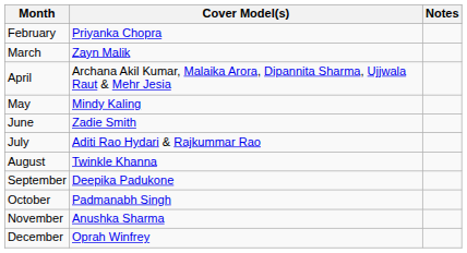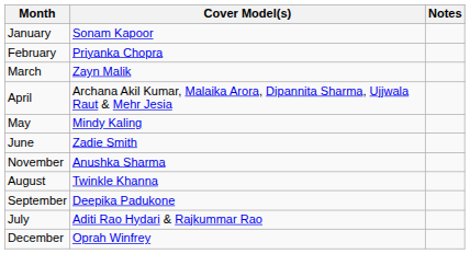+ row: January | Sonam Kapoor
rows swapped: July <-> November
- row: October | Padmanabh Singh
